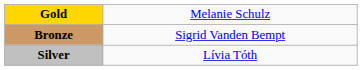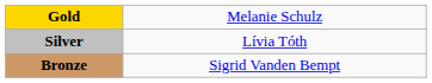rows swapped: Silver <-> Bronze
